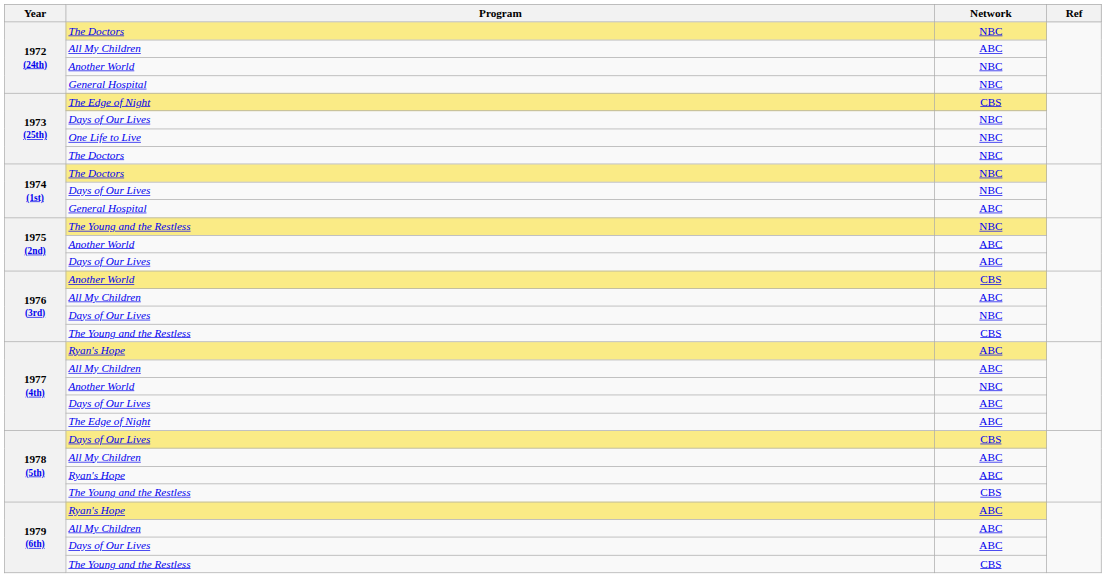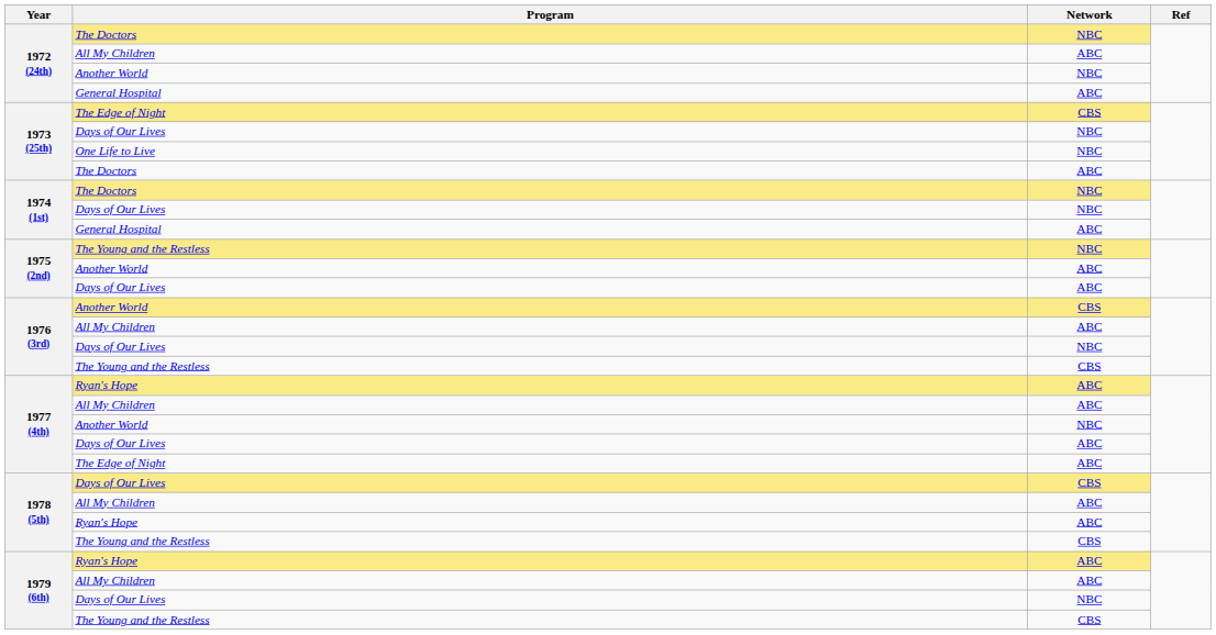1972 (24th) / General Hospital | Network: NBC -> ABC
1973 (25th) / The Doctors | Network: NBC -> ABC
1979 (6th) / Days of Our Lives | Network: ABC -> NBC
